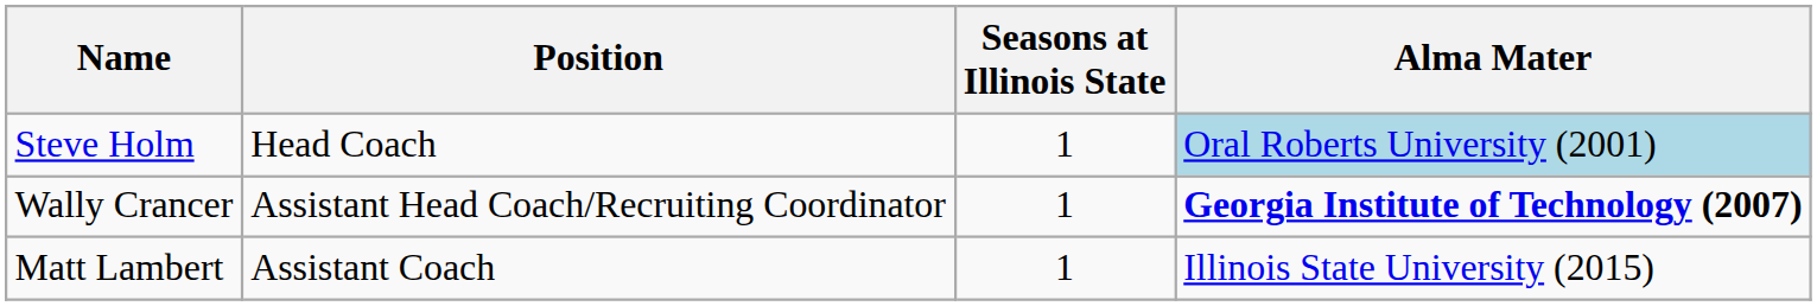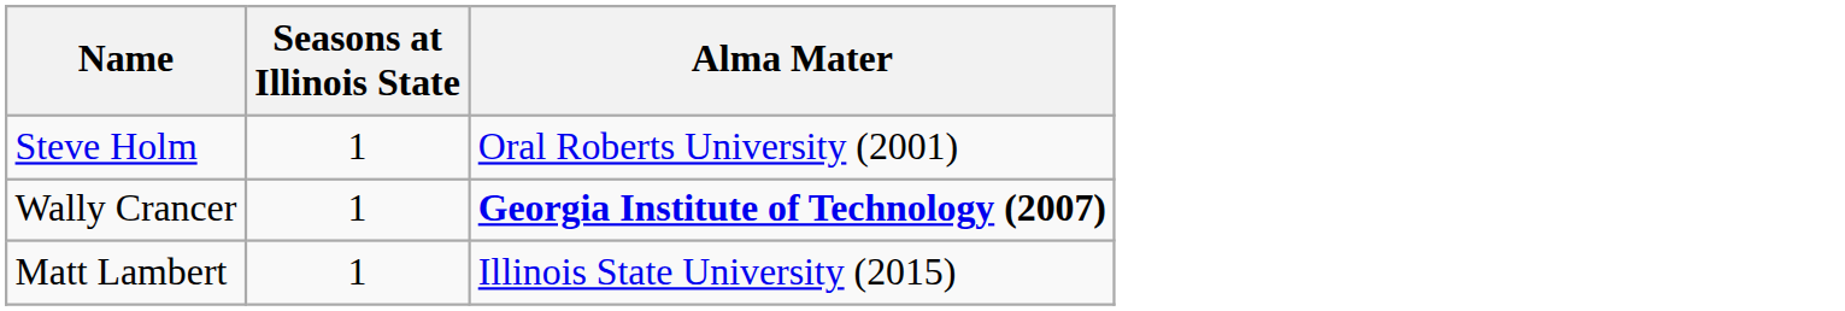- column: Position | Head Coach | Assistant Head Coach/Recruiting Coordinator | Assistant Coach
Steve Holm | Alma Mater: lightblue background -> no background
